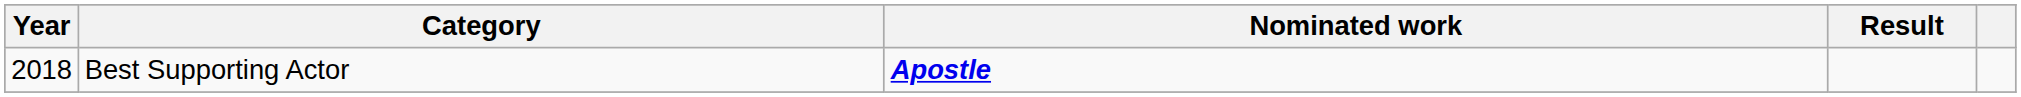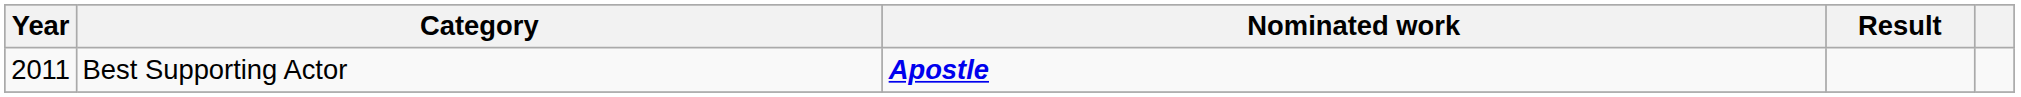Best Supporting Actor | Year: 2018 -> 2011
